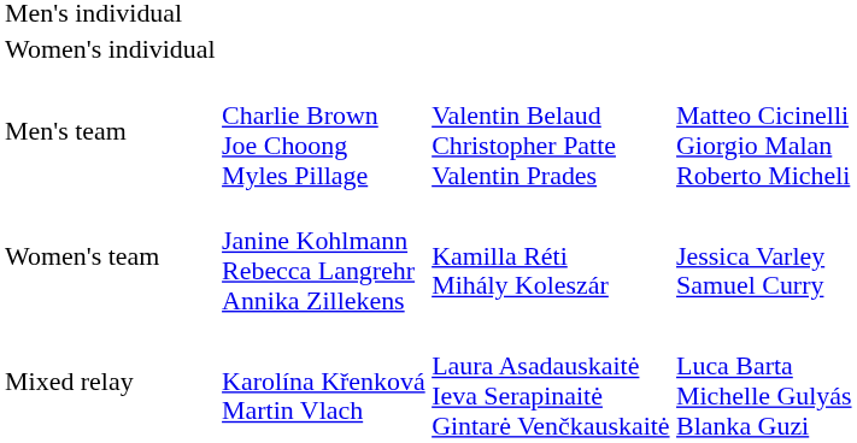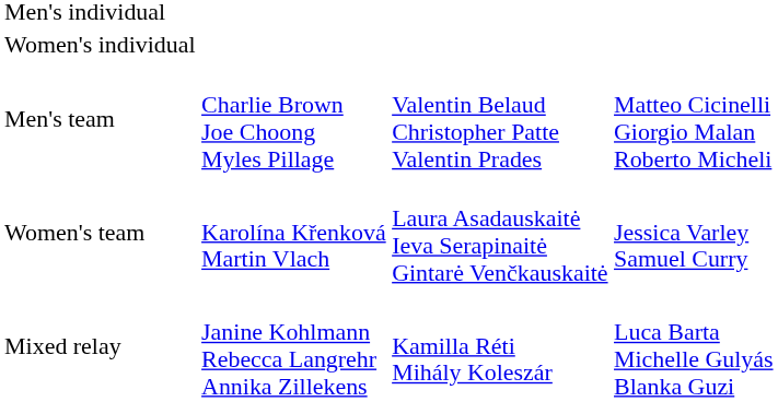Women's team | column 2: Janine Kohlmann Rebecca Langrehr Annika Zillekens -> Karolína Křenková Martin Vlach
Women's team | column 3: Kamilla Réti Mihály Koleszár -> Laura Asadauskaitė Ieva Serapinaitė Gintarė Venčkauskaitė
Mixed relay | column 2: Karolína Křenková Martin Vlach -> Janine Kohlmann Rebecca Langrehr Annika Zillekens
Mixed relay | column 3: Laura Asadauskaitė Ieva Serapinaitė Gintarė Venčkauskaitė -> Kamilla Réti Mihály Koleszár
